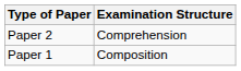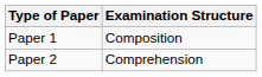rows swapped: Paper 1 <-> Paper 2
